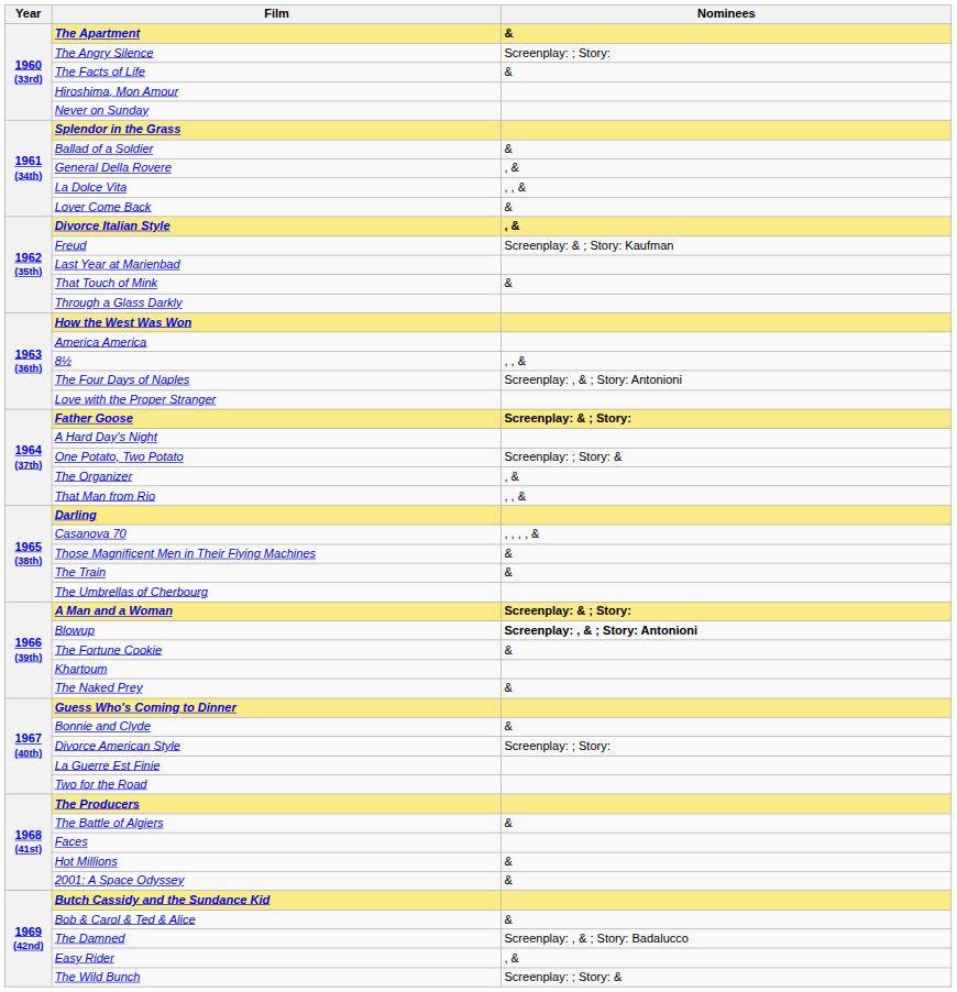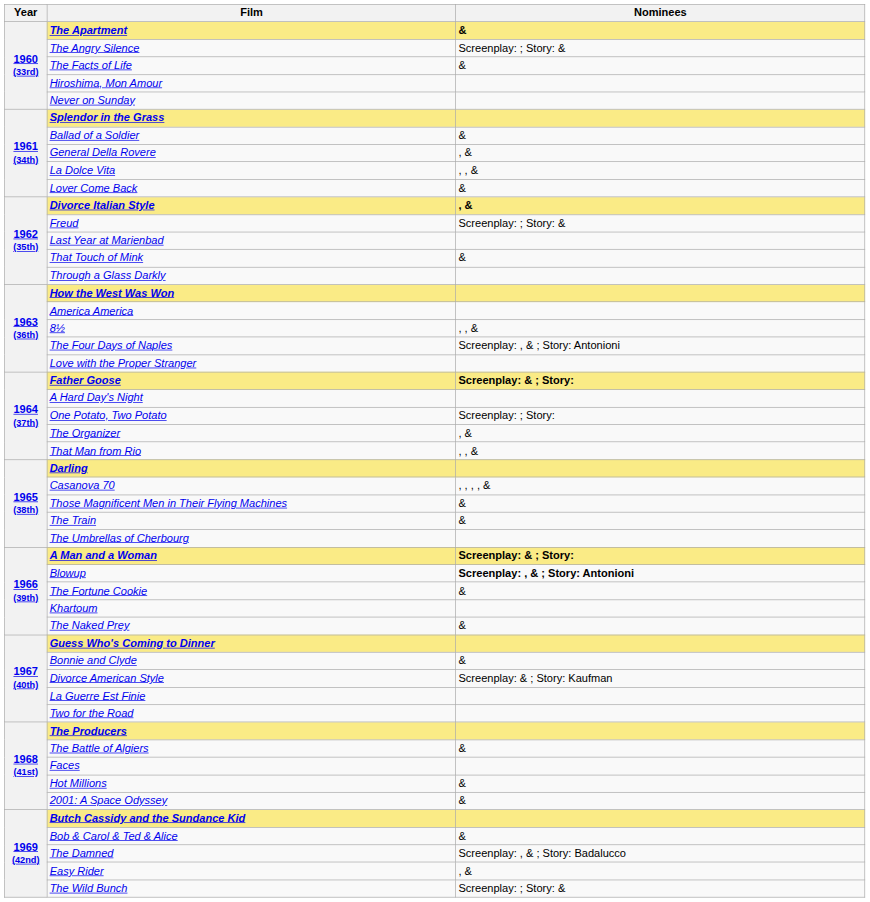The Angry Silence | Nominees: Screenplay: ; Story: -> Screenplay: ; Story: &
Freud | Nominees: Screenplay: & ; Story: Kaufman -> Screenplay: ; Story: &
One Potato, Two Potato | Nominees: Screenplay: ; Story: & -> Screenplay: ; Story:
Divorce American Style | Nominees: Screenplay: ; Story: -> Screenplay: & ; Story: Kaufman
